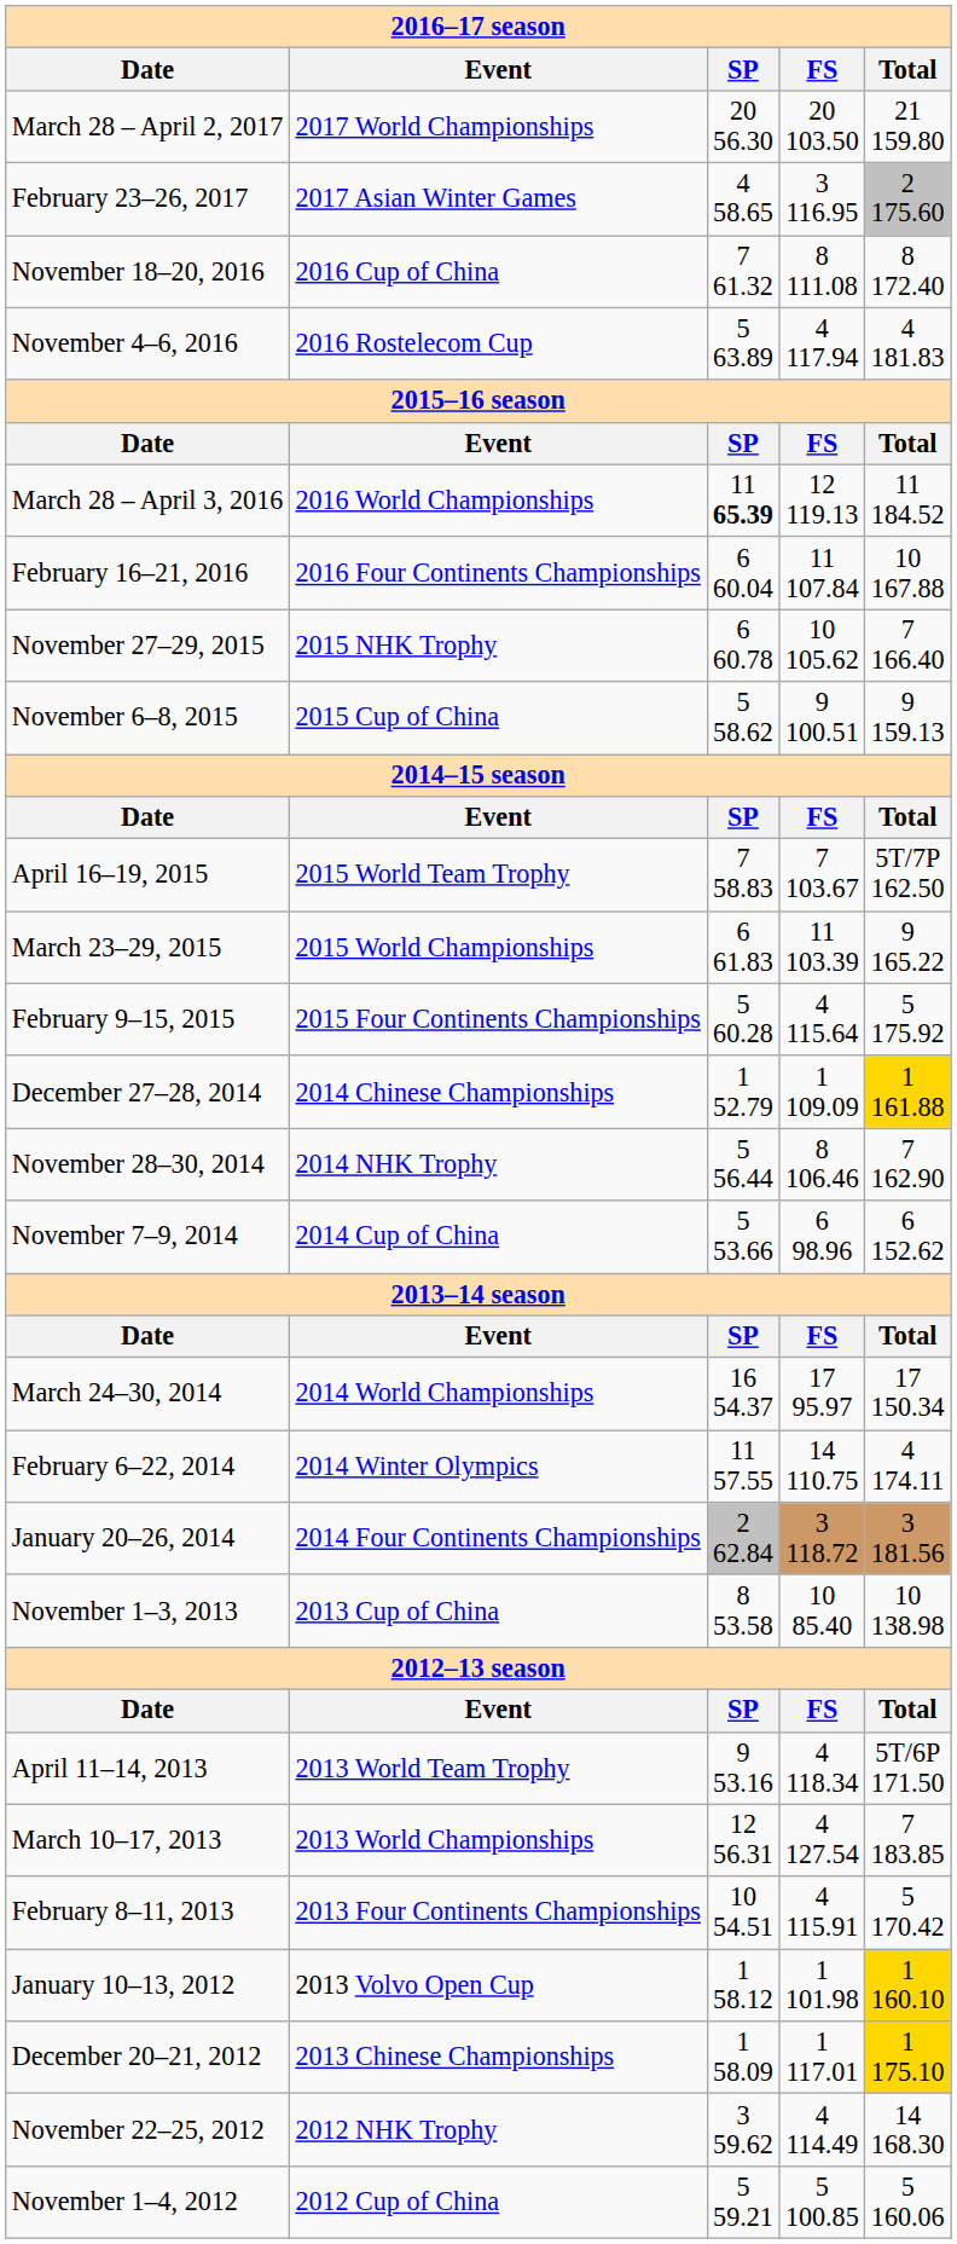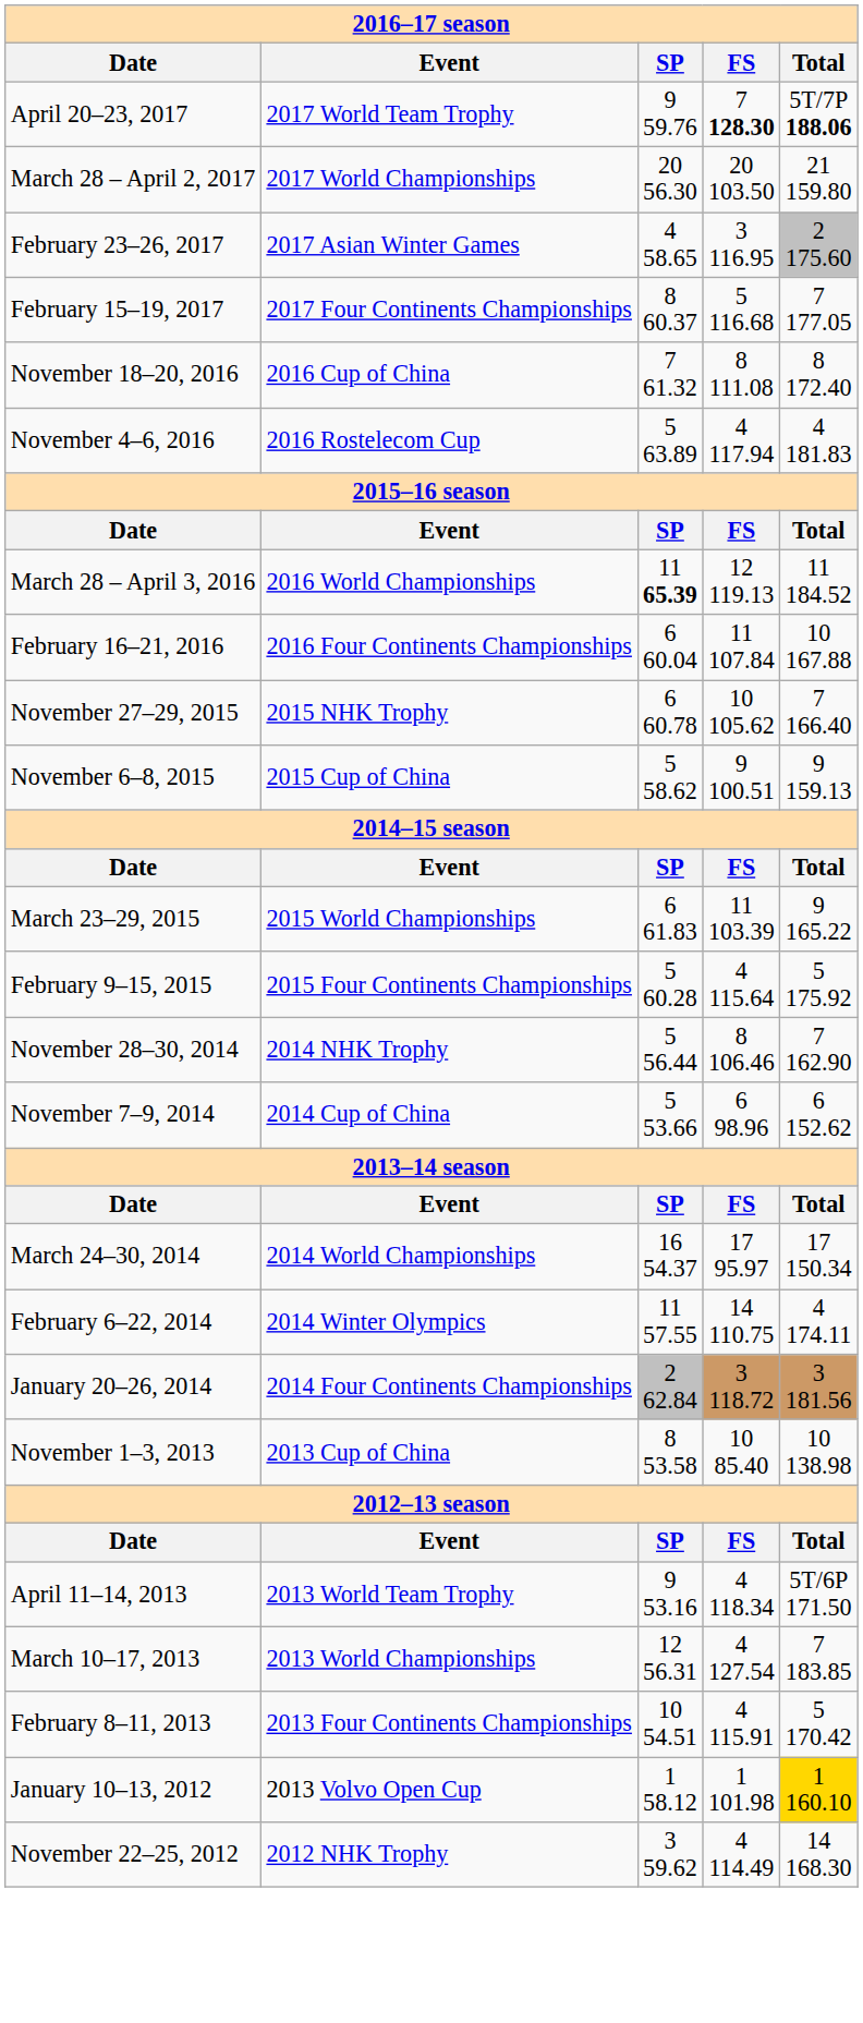+ row: April 20–23, 2017 | 2017 World Team Trophy | 9 59.76 | 7 128.30 | 5T/7P 188.06
+ row: February 15–19, 2017 | 2017 Four Continents Championships | 8 60.37 | 5 116.68 | 7 177.05
- row: April 16–19, 2015 | 2015 World Team Trophy | 7 58.83 | 7 103.67 | 5T/7P 162.50
- row: December 27–28, 2014 | 2014 Chinese Championships | 1 52.79 | 1 109.09 | 1 161.88
- row: December 20–21, 2012 | 2013 Chinese Championships | 1 58.09 | 1 117.01 | 1 175.10
- row: November 1–4, 2012 | 2012 Cup of China | 5 59.21 | 5 100.85 | 5 160.06
